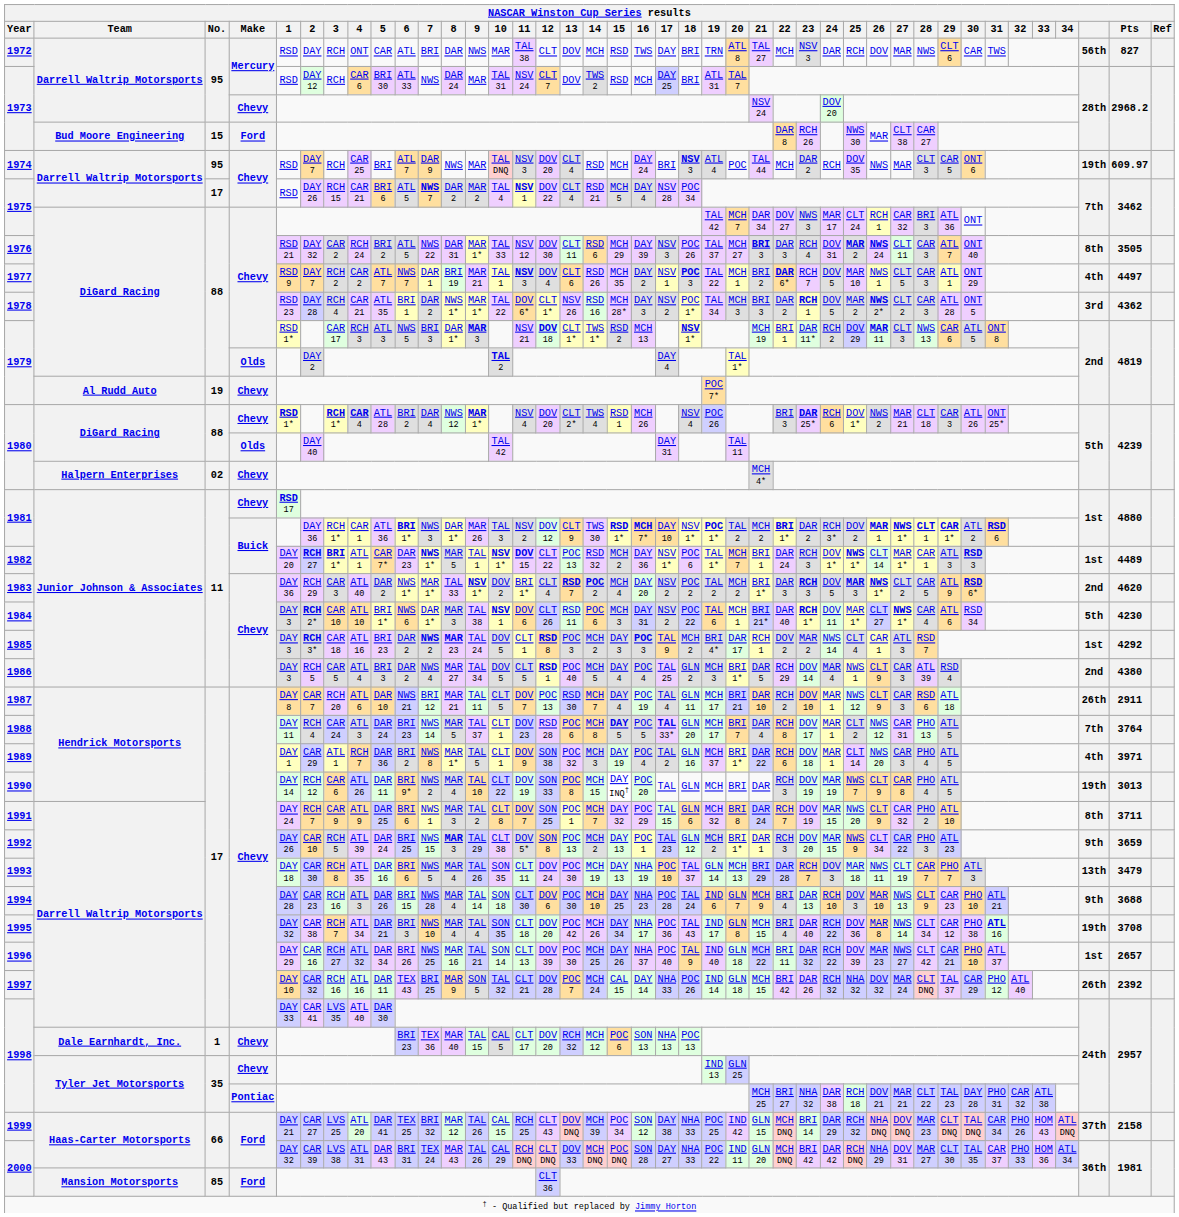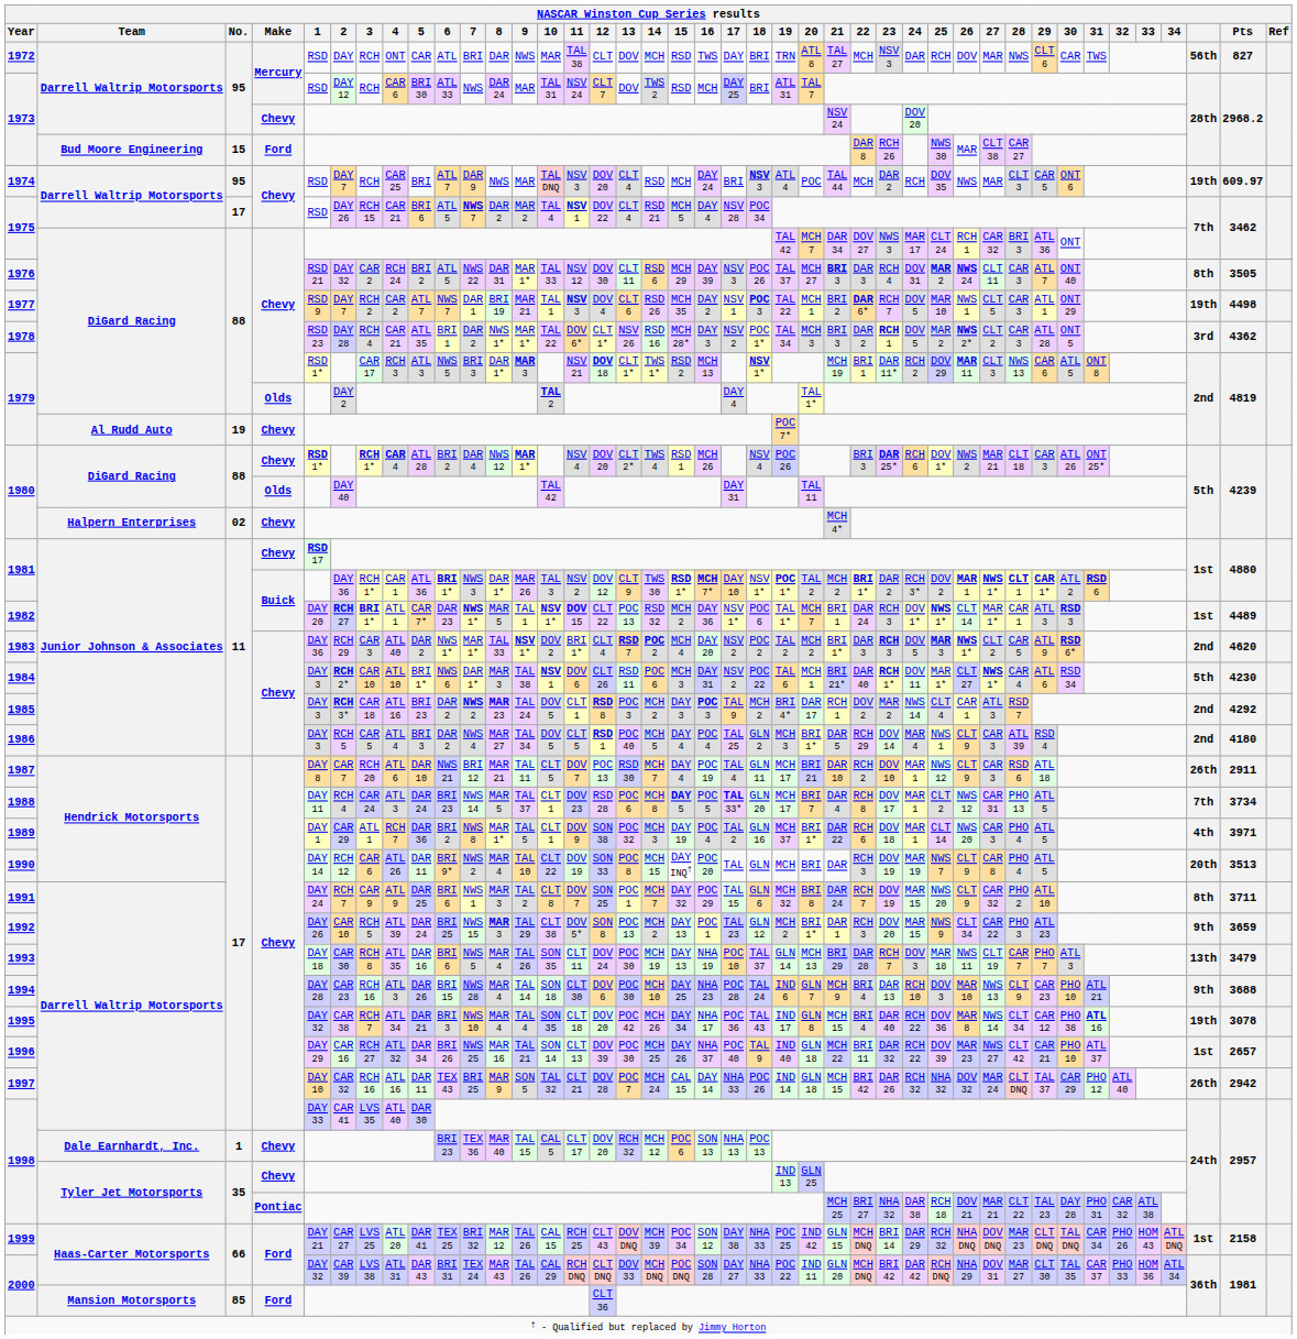1977 | column 39: 4th -> 19th
1977 | Pts: 4497 -> 4498
1985 | column 39: 1st -> 2nd
1986 | Pts: 4380 -> 4180
1988 | Pts: 3764 -> 3734
1990 | column 39: 19th -> 20th
1990 | Pts: 3013 -> 3513
1995 | Pts: 3708 -> 3078
1997 | Pts: 2392 -> 2942
1999 | column 39: 37th -> 1st
